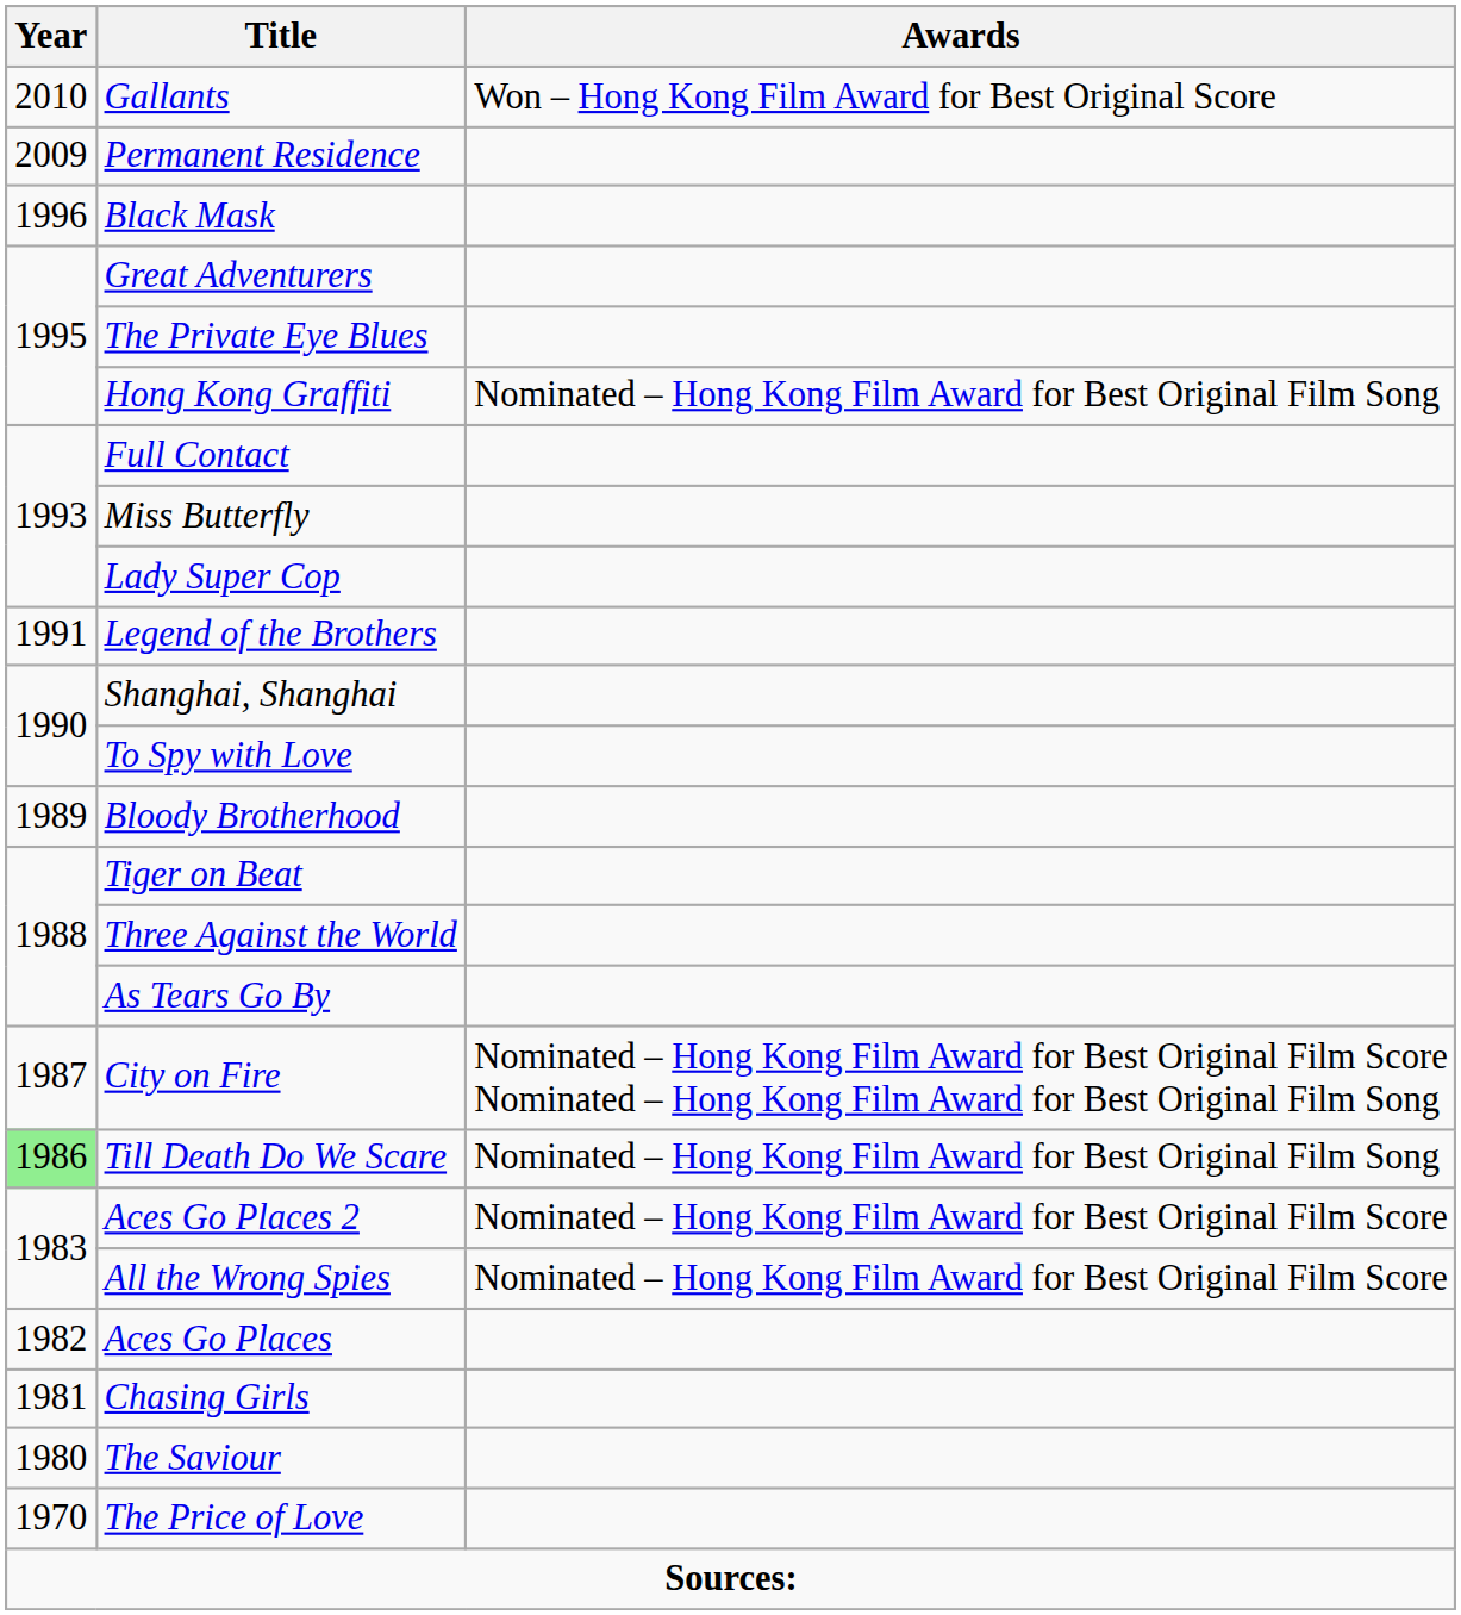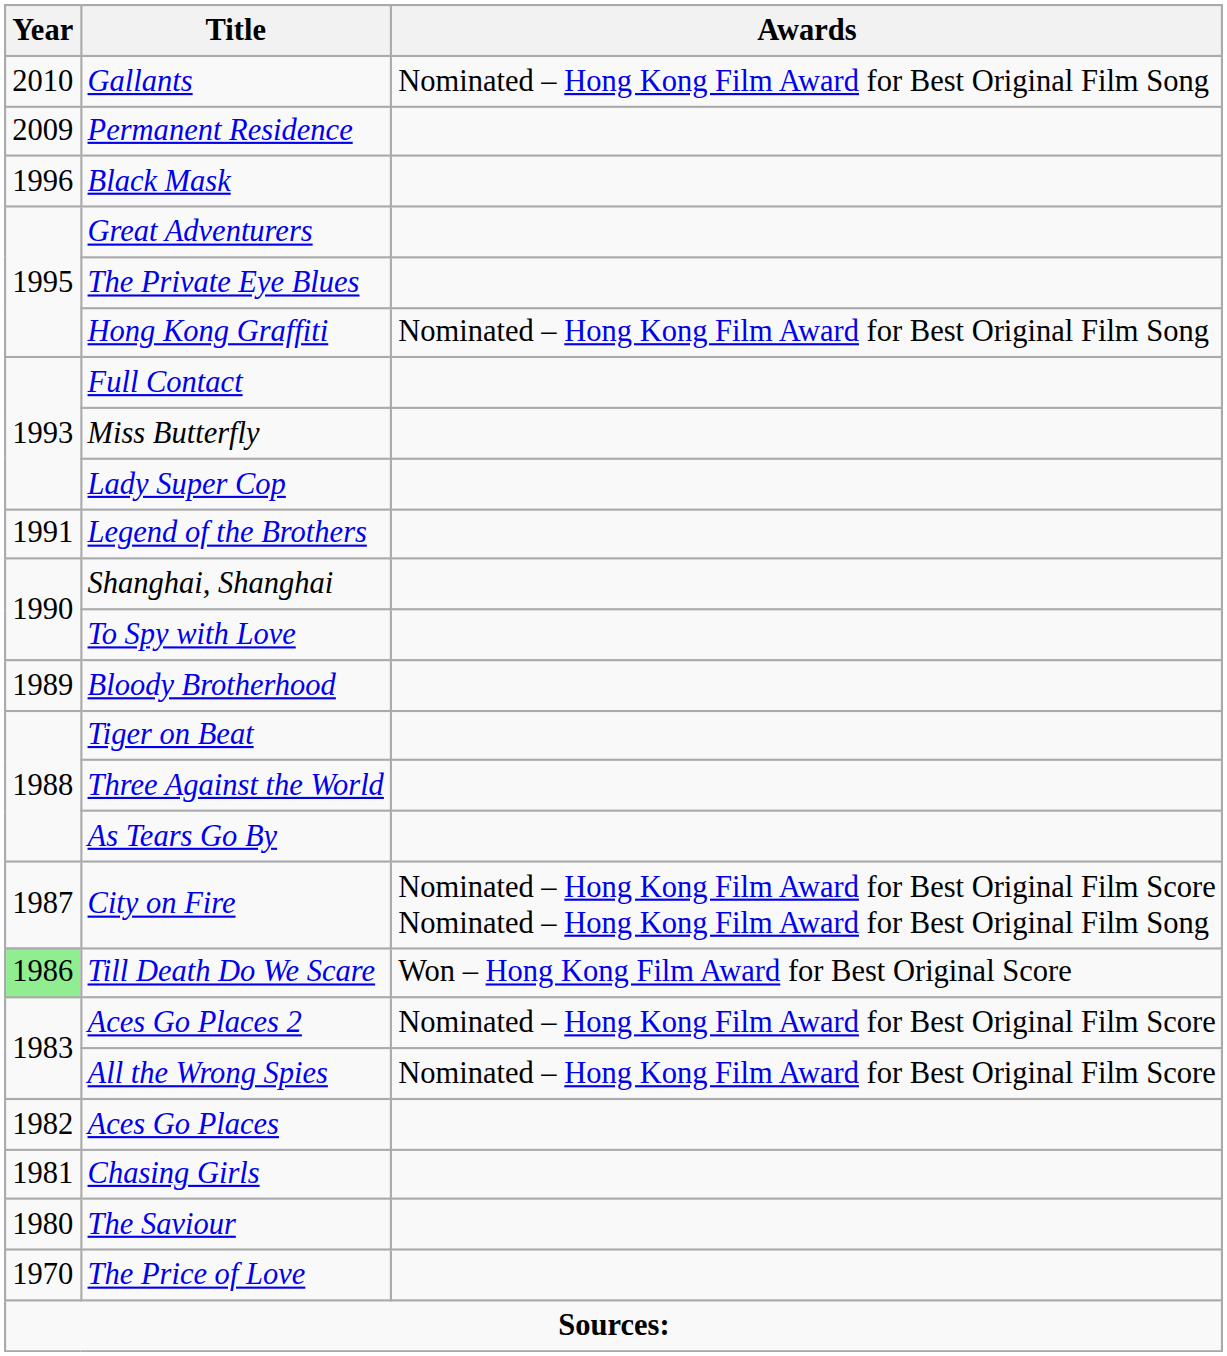Gallants | Awards: Won – Hong Kong Film Award for Best Original Score -> Nominated – Hong Kong Film Award for Best Original Film Song
Till Death Do We Scare | Awards: Nominated – Hong Kong Film Award for Best Original Film Song -> Won – Hong Kong Film Award for Best Original Score
